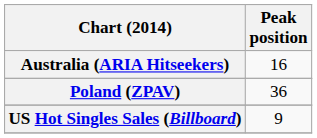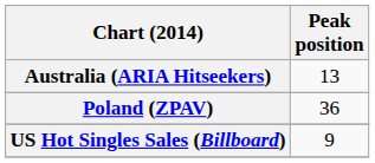Australia (ARIA Hitseekers) | Peak position: 16 -> 13
